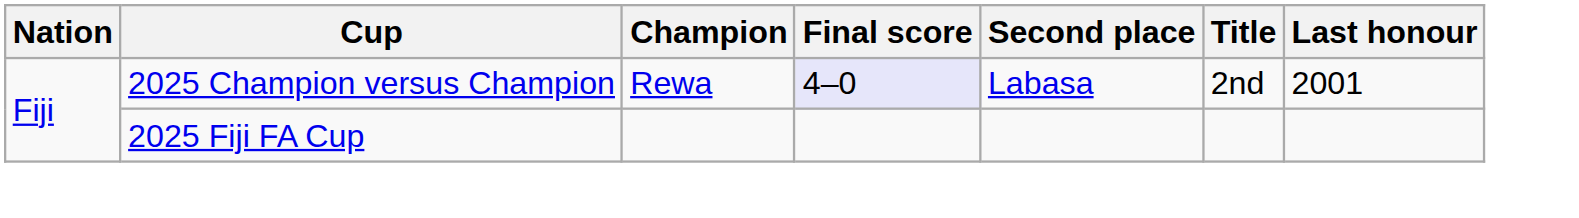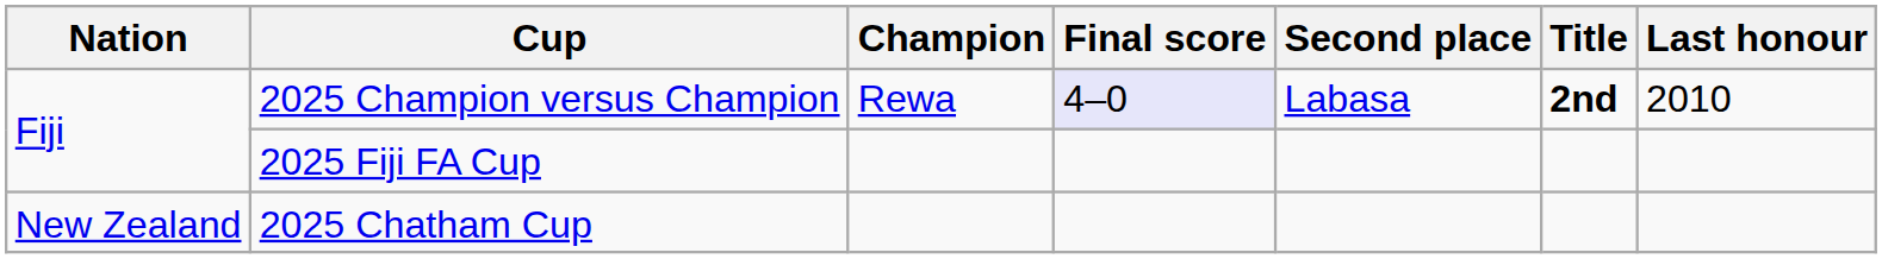2025 Champion versus Champion | Title: normal -> bold
2025 Champion versus Champion | Last honour: 2001 -> 2010
+ row: New Zealand | 2025 Chatham Cup
